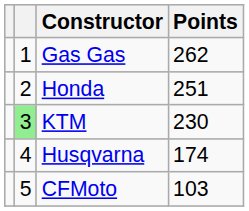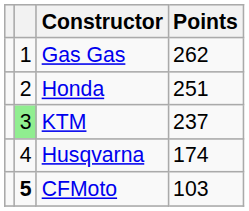KTM | Points: 230 -> 237
CFMoto | column 2: normal -> bold
